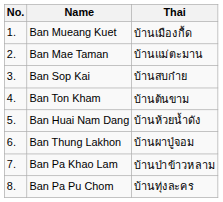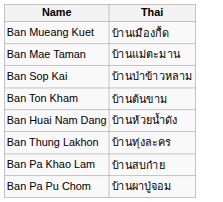- column: No. | 1. | 2. | 3. | 4. | 5. | 6. | 7. | 8.
Ban Sop Kai | Thai: บ้านสบก๋าย -> บ้านป่าข้าวหลาม
Ban Thung Lakhon | Thai: บ้านผาปู่จอม -> บ้านทุ่งละคร
Ban Pa Khao Lam | Thai: บ้านป่าข้าวหลาม -> บ้านสบก๋าย
Ban Pa Pu Chom | Thai: บ้านทุ่งละคร -> บ้านผาปู่จอม
